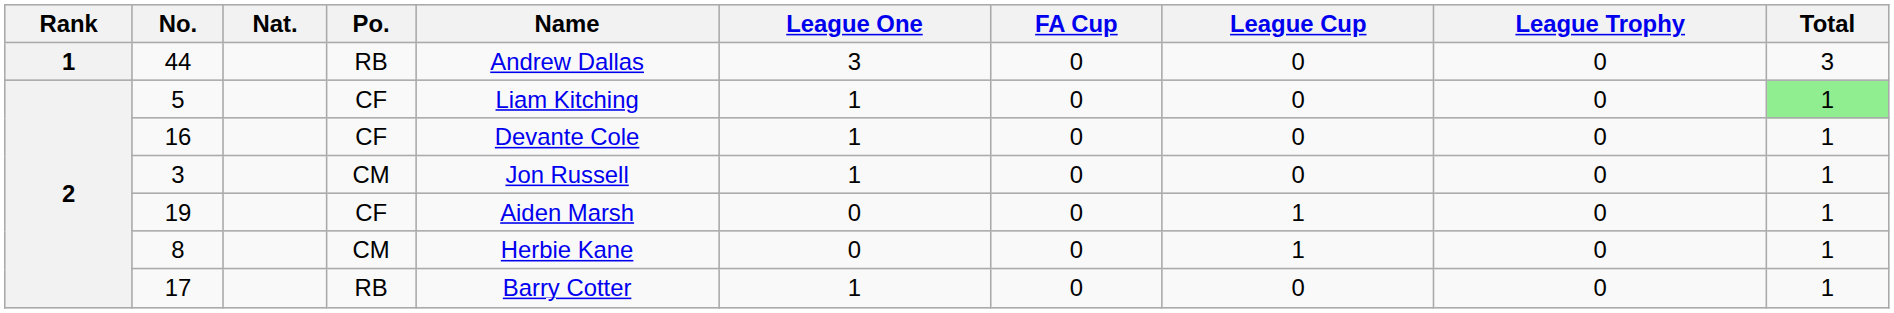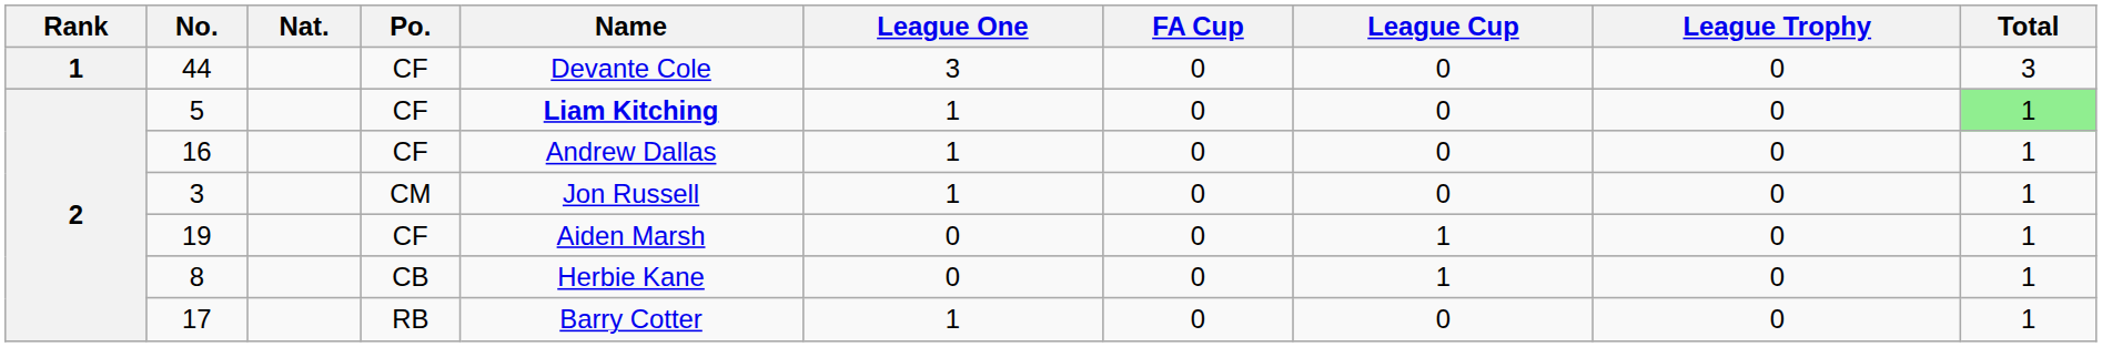44 | Po.: RB -> CF
44 | Name: Andrew Dallas -> Devante Cole
5 | Name: normal -> bold
16 | Name: Devante Cole -> Andrew Dallas
8 | Po.: CM -> CB
